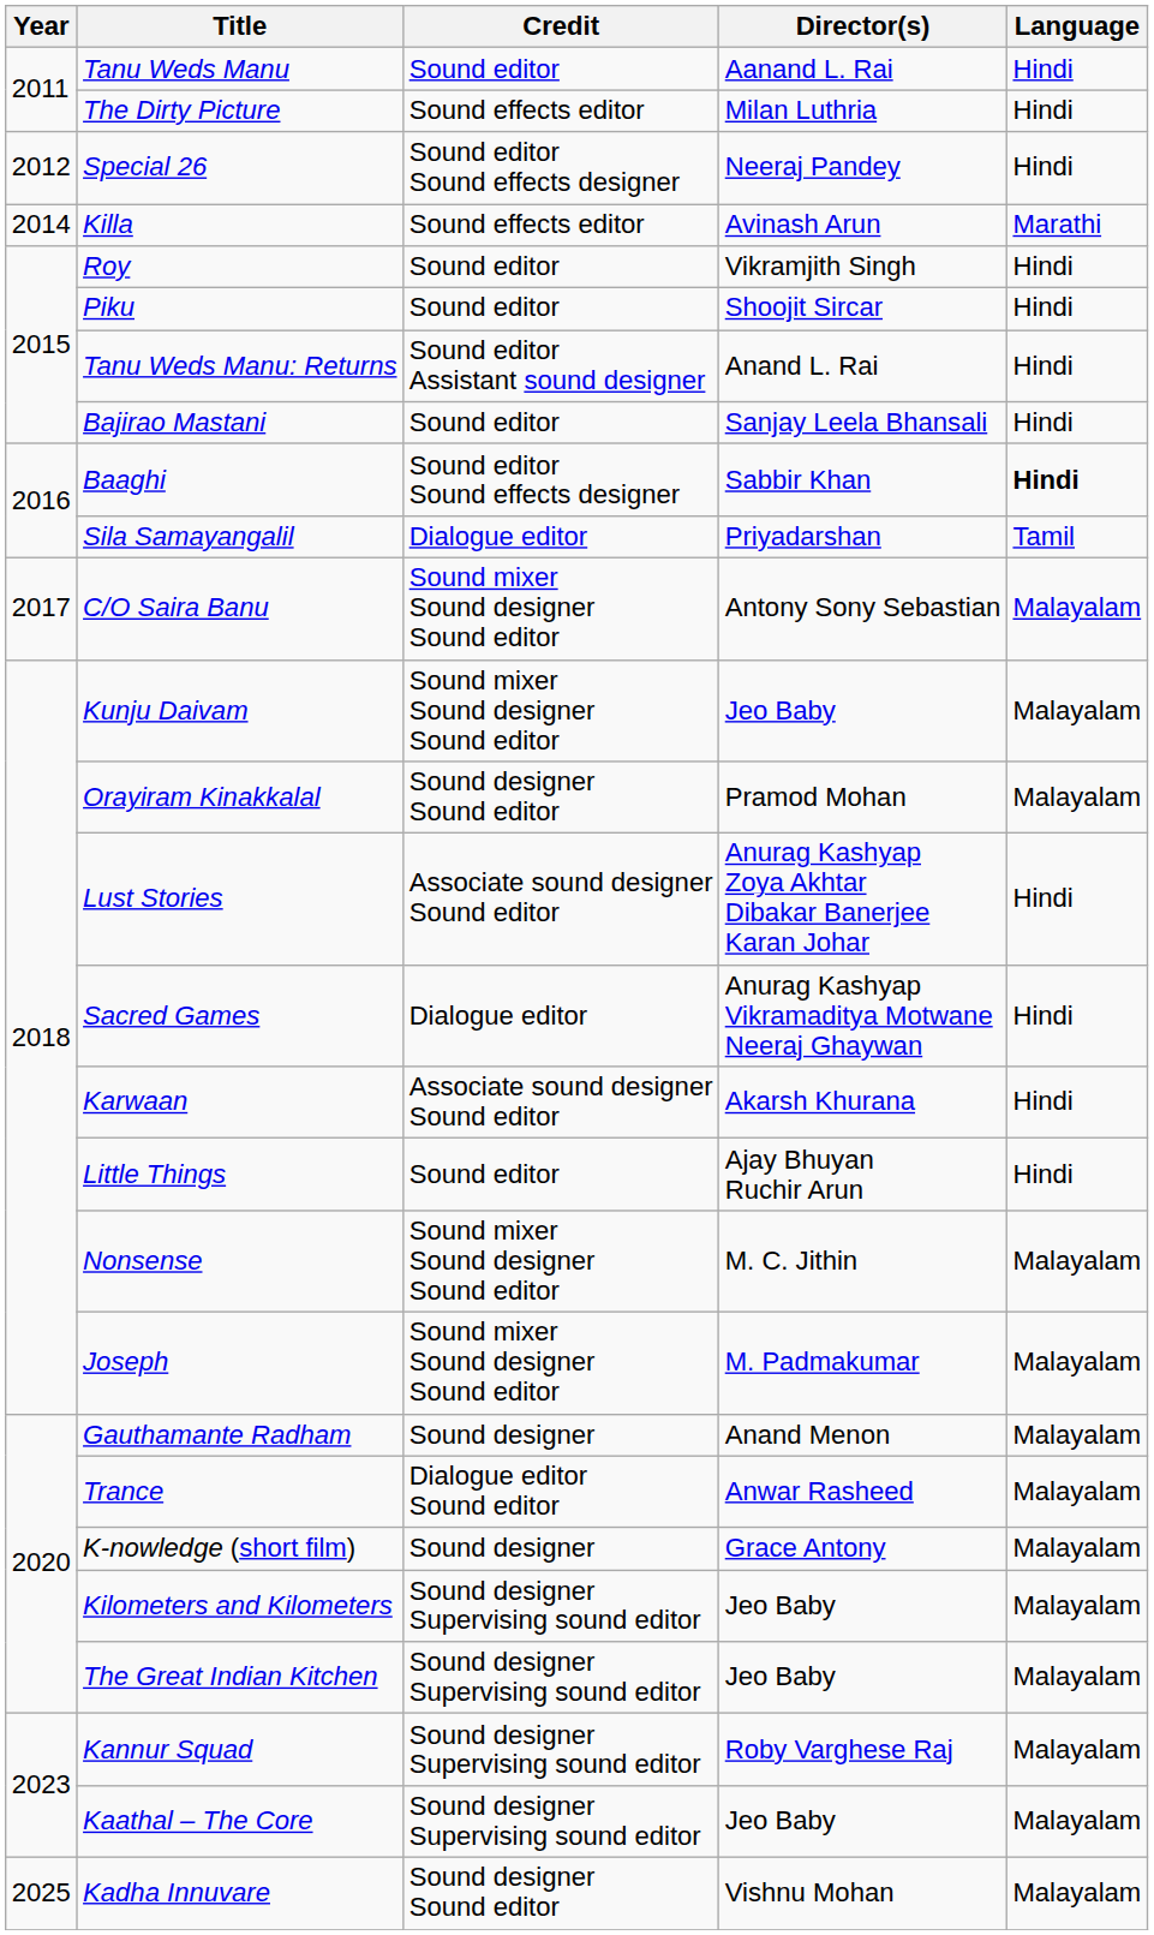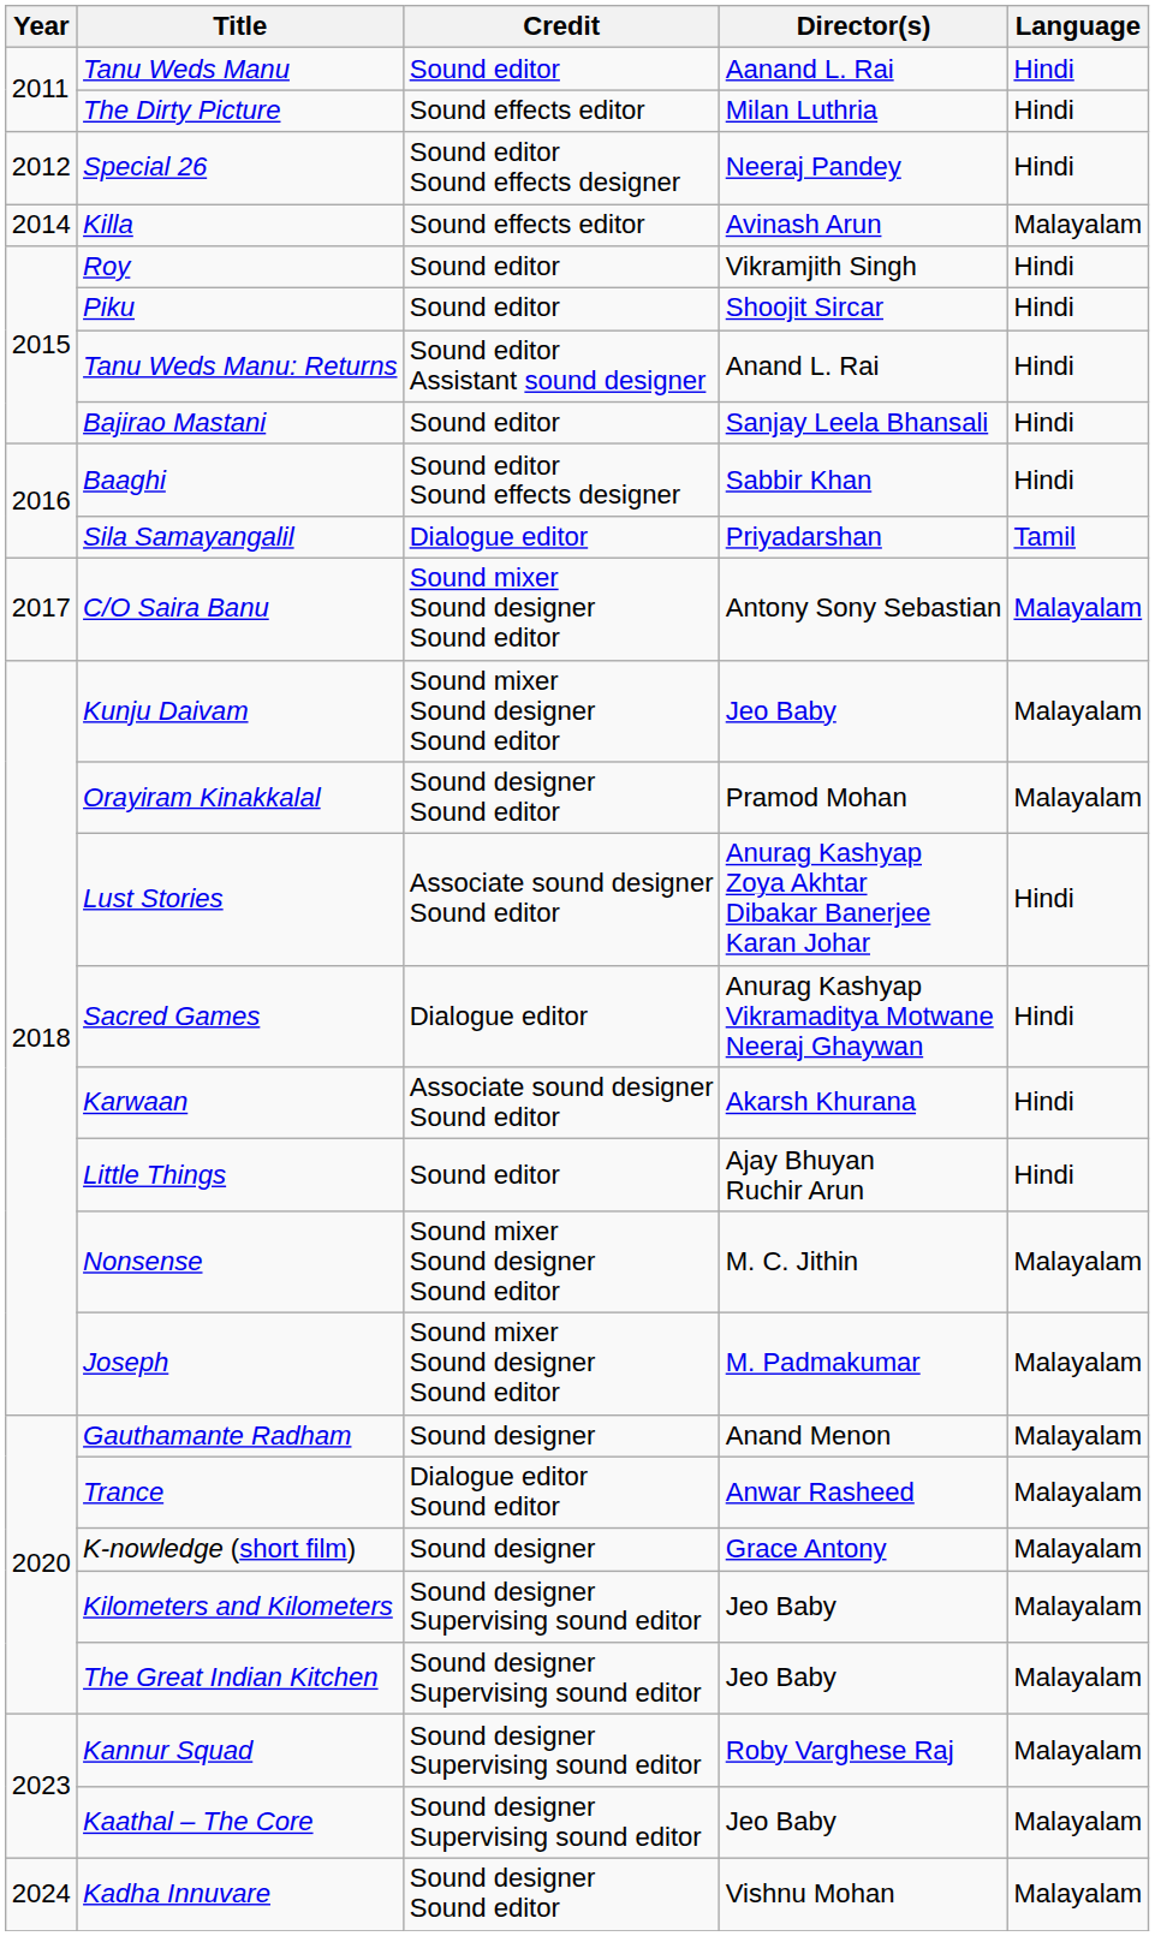Killa | Language: Marathi -> Malayalam
Baaghi | Language: bold -> normal
Kadha Innuvare | Year: 2025 -> 2024
